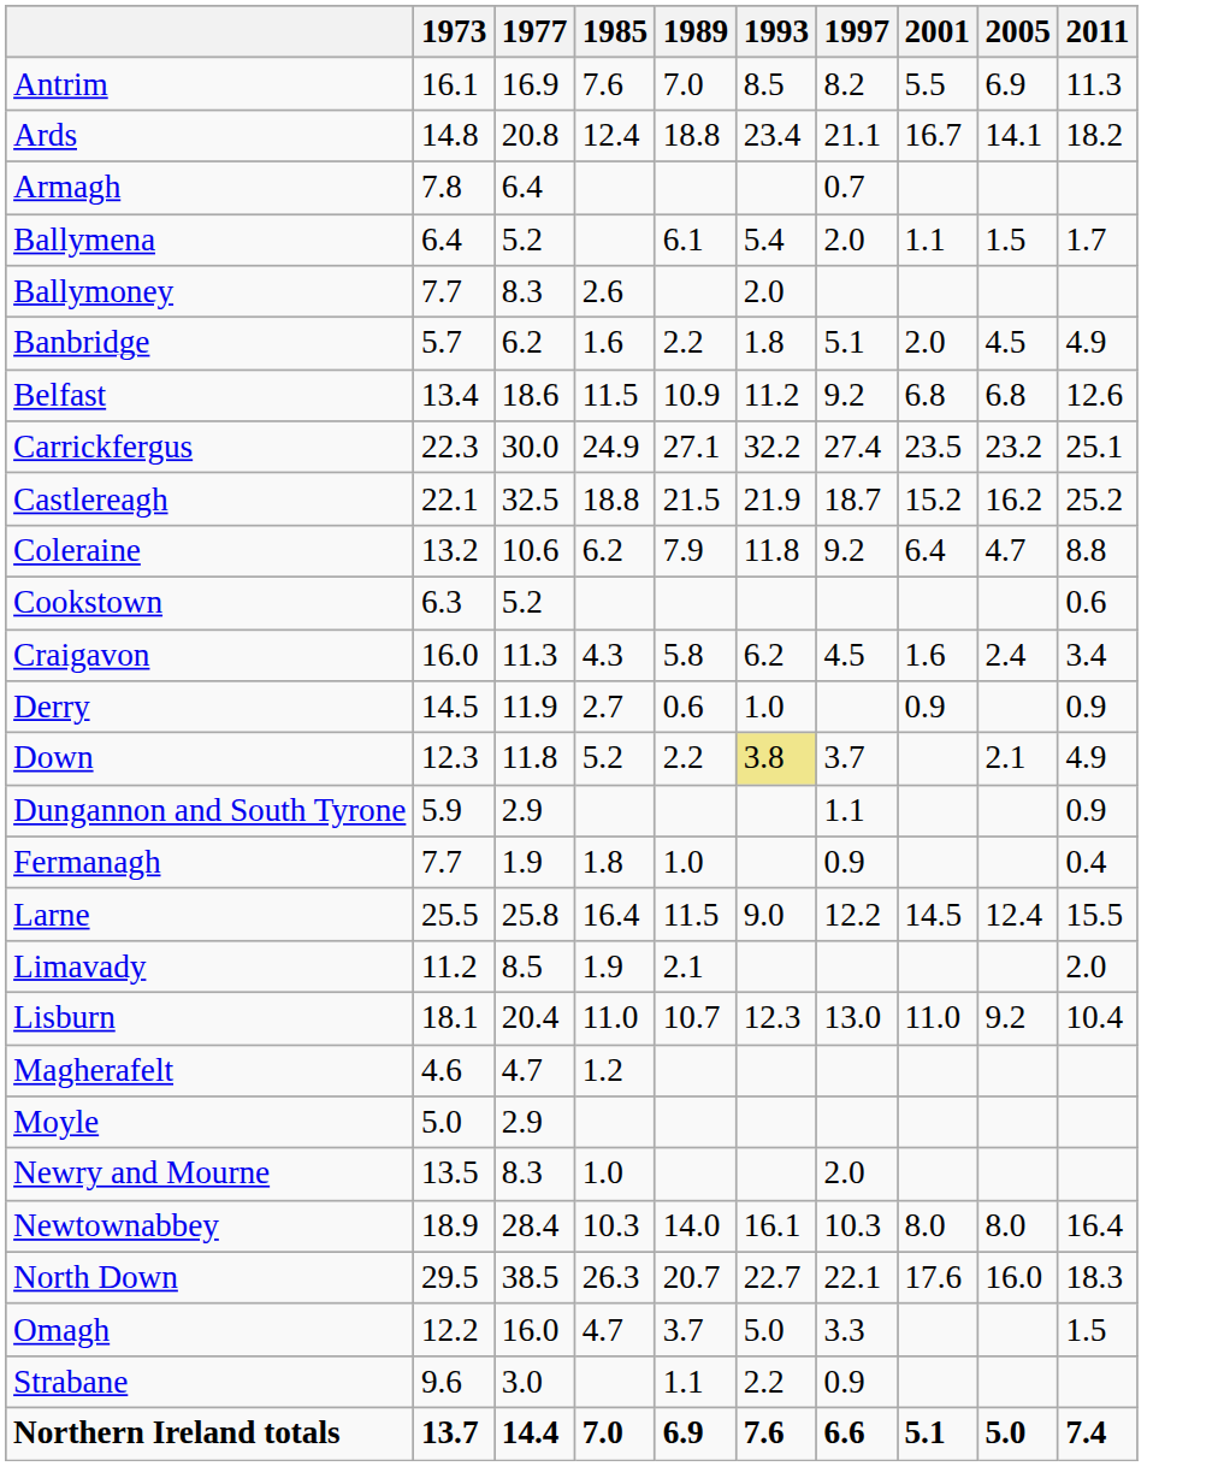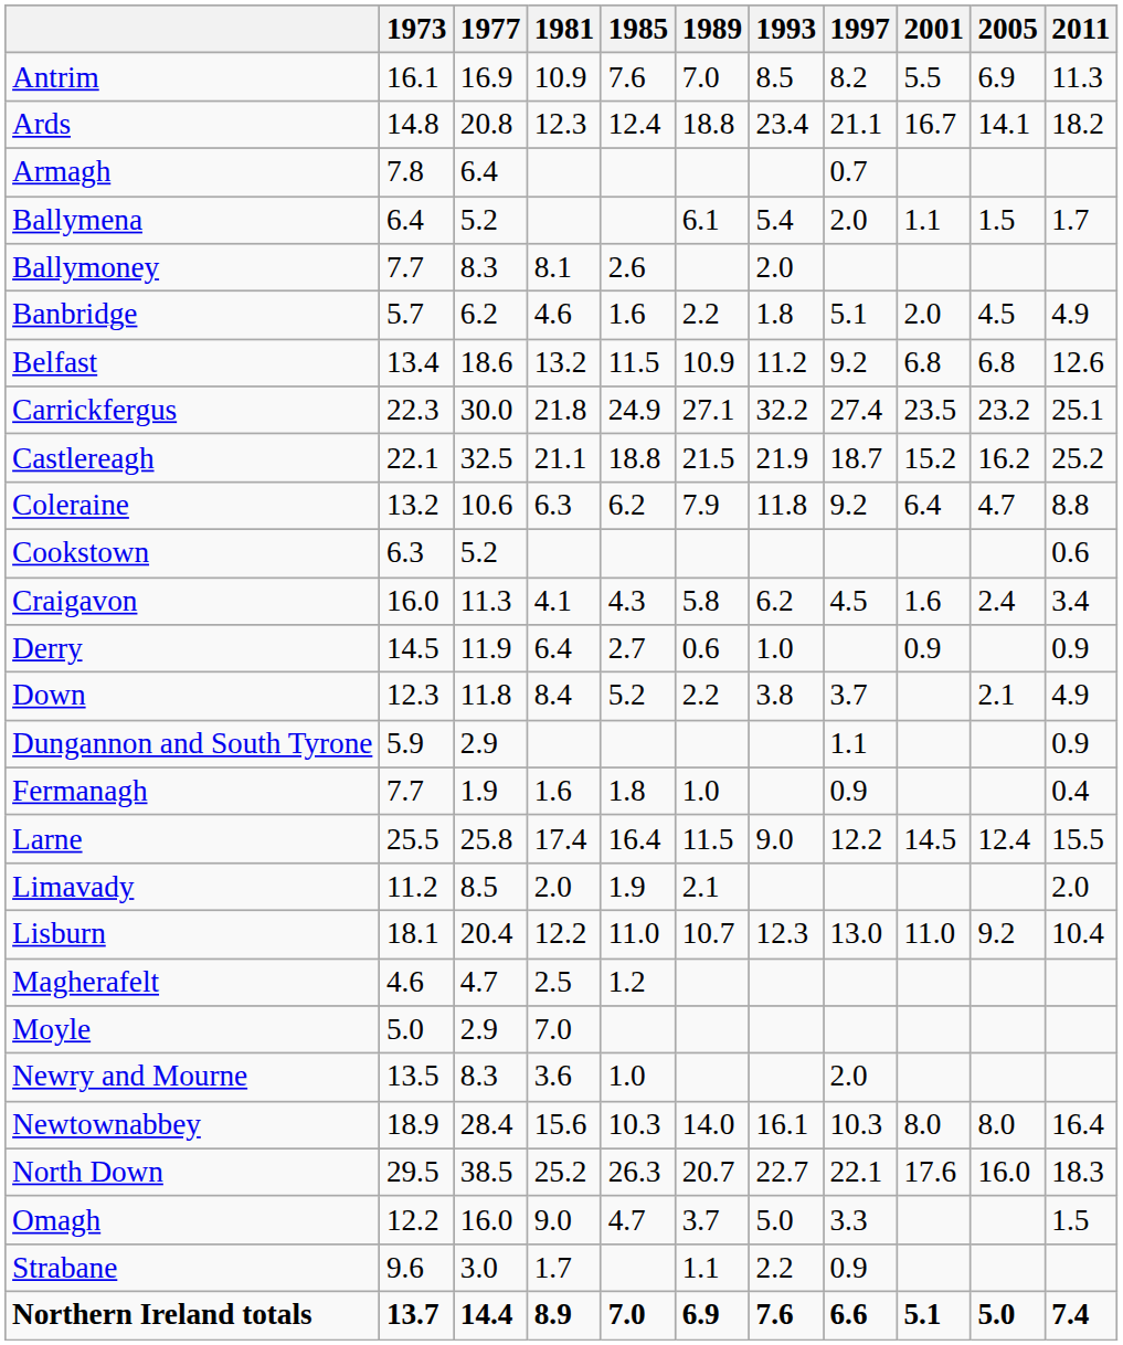+ column: 1981 | 10.9 | 12.3 | 8.1 | 4.6 | 13.2 | 21.8 | 21.1 | 6.3 | 4.1 | 6.4 | 8.4 | 1.6 | 17.4 | 2.0 | 12.2 | 2.5 | 7.0 | 3.6 | 15.6 | 25.2 | 9.0 | 1.7 | 8.9
Down | 1993: khaki background -> no background
